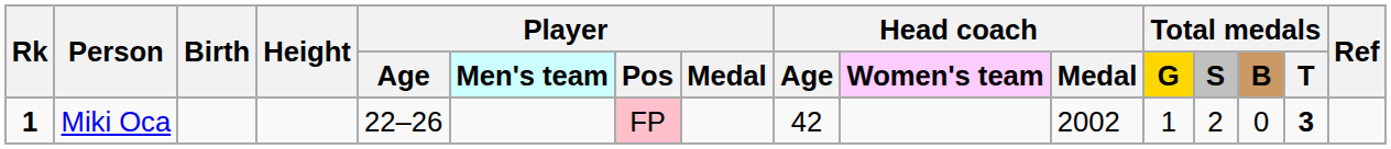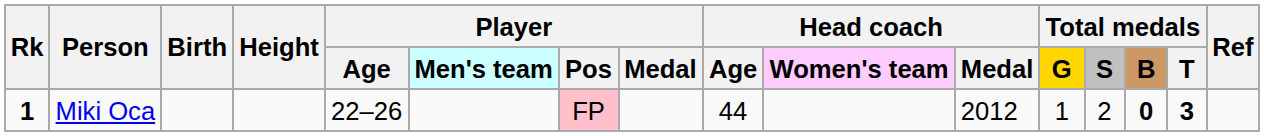Miki Oca | Head coach / Age: 42 -> 44
Miki Oca | Head coach / Medal: 2002 -> 2012
Miki Oca | Total medals / B: normal -> bold
